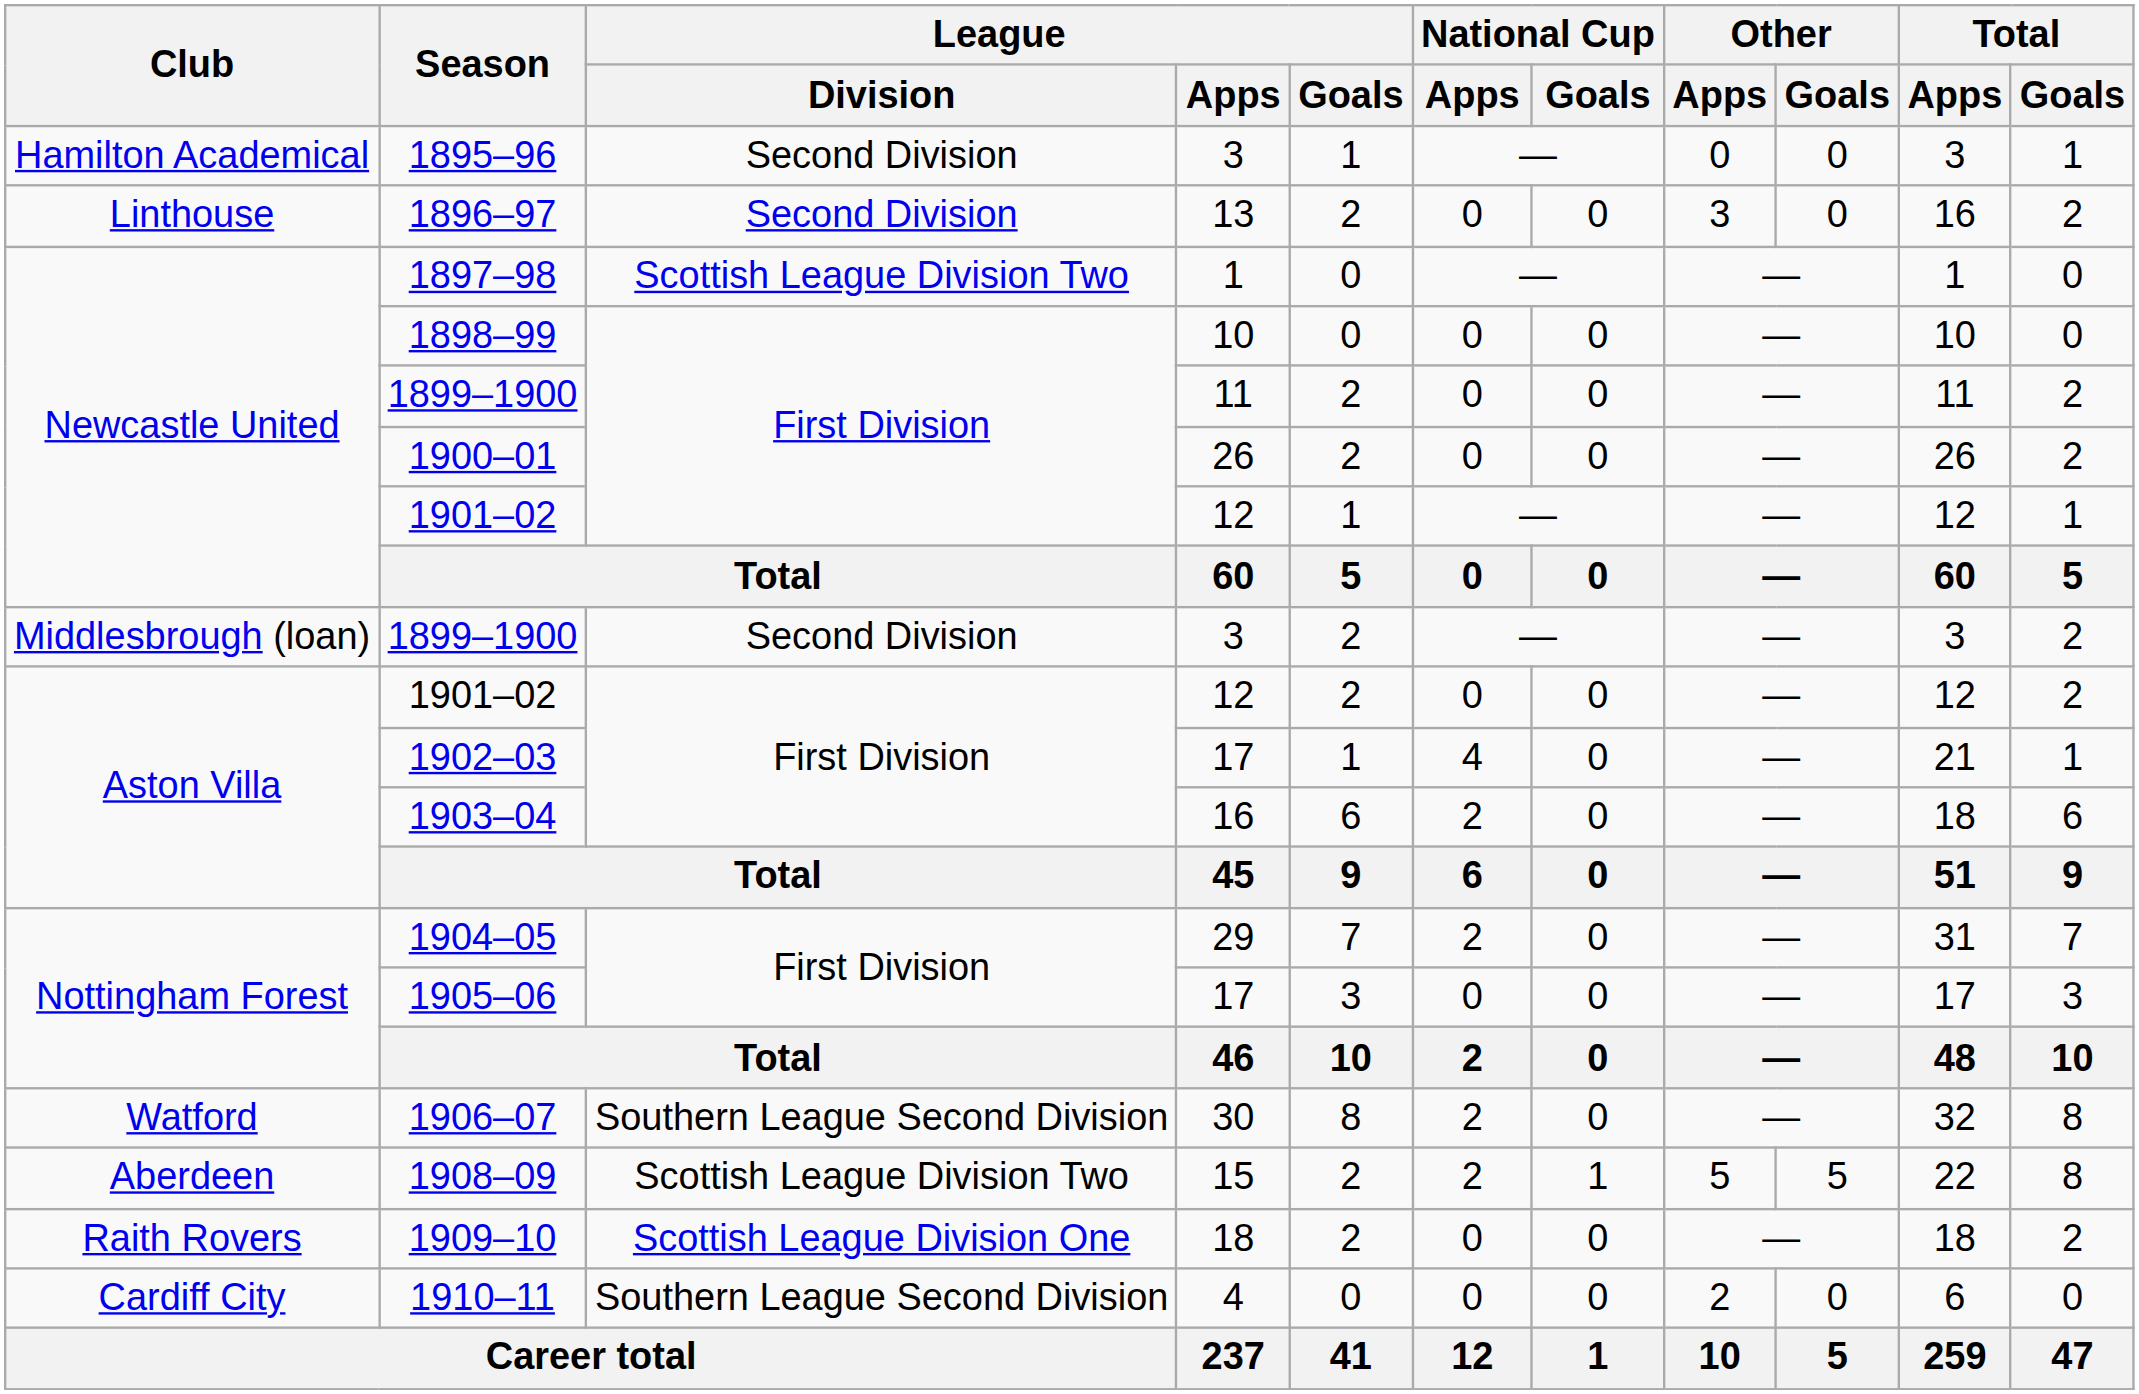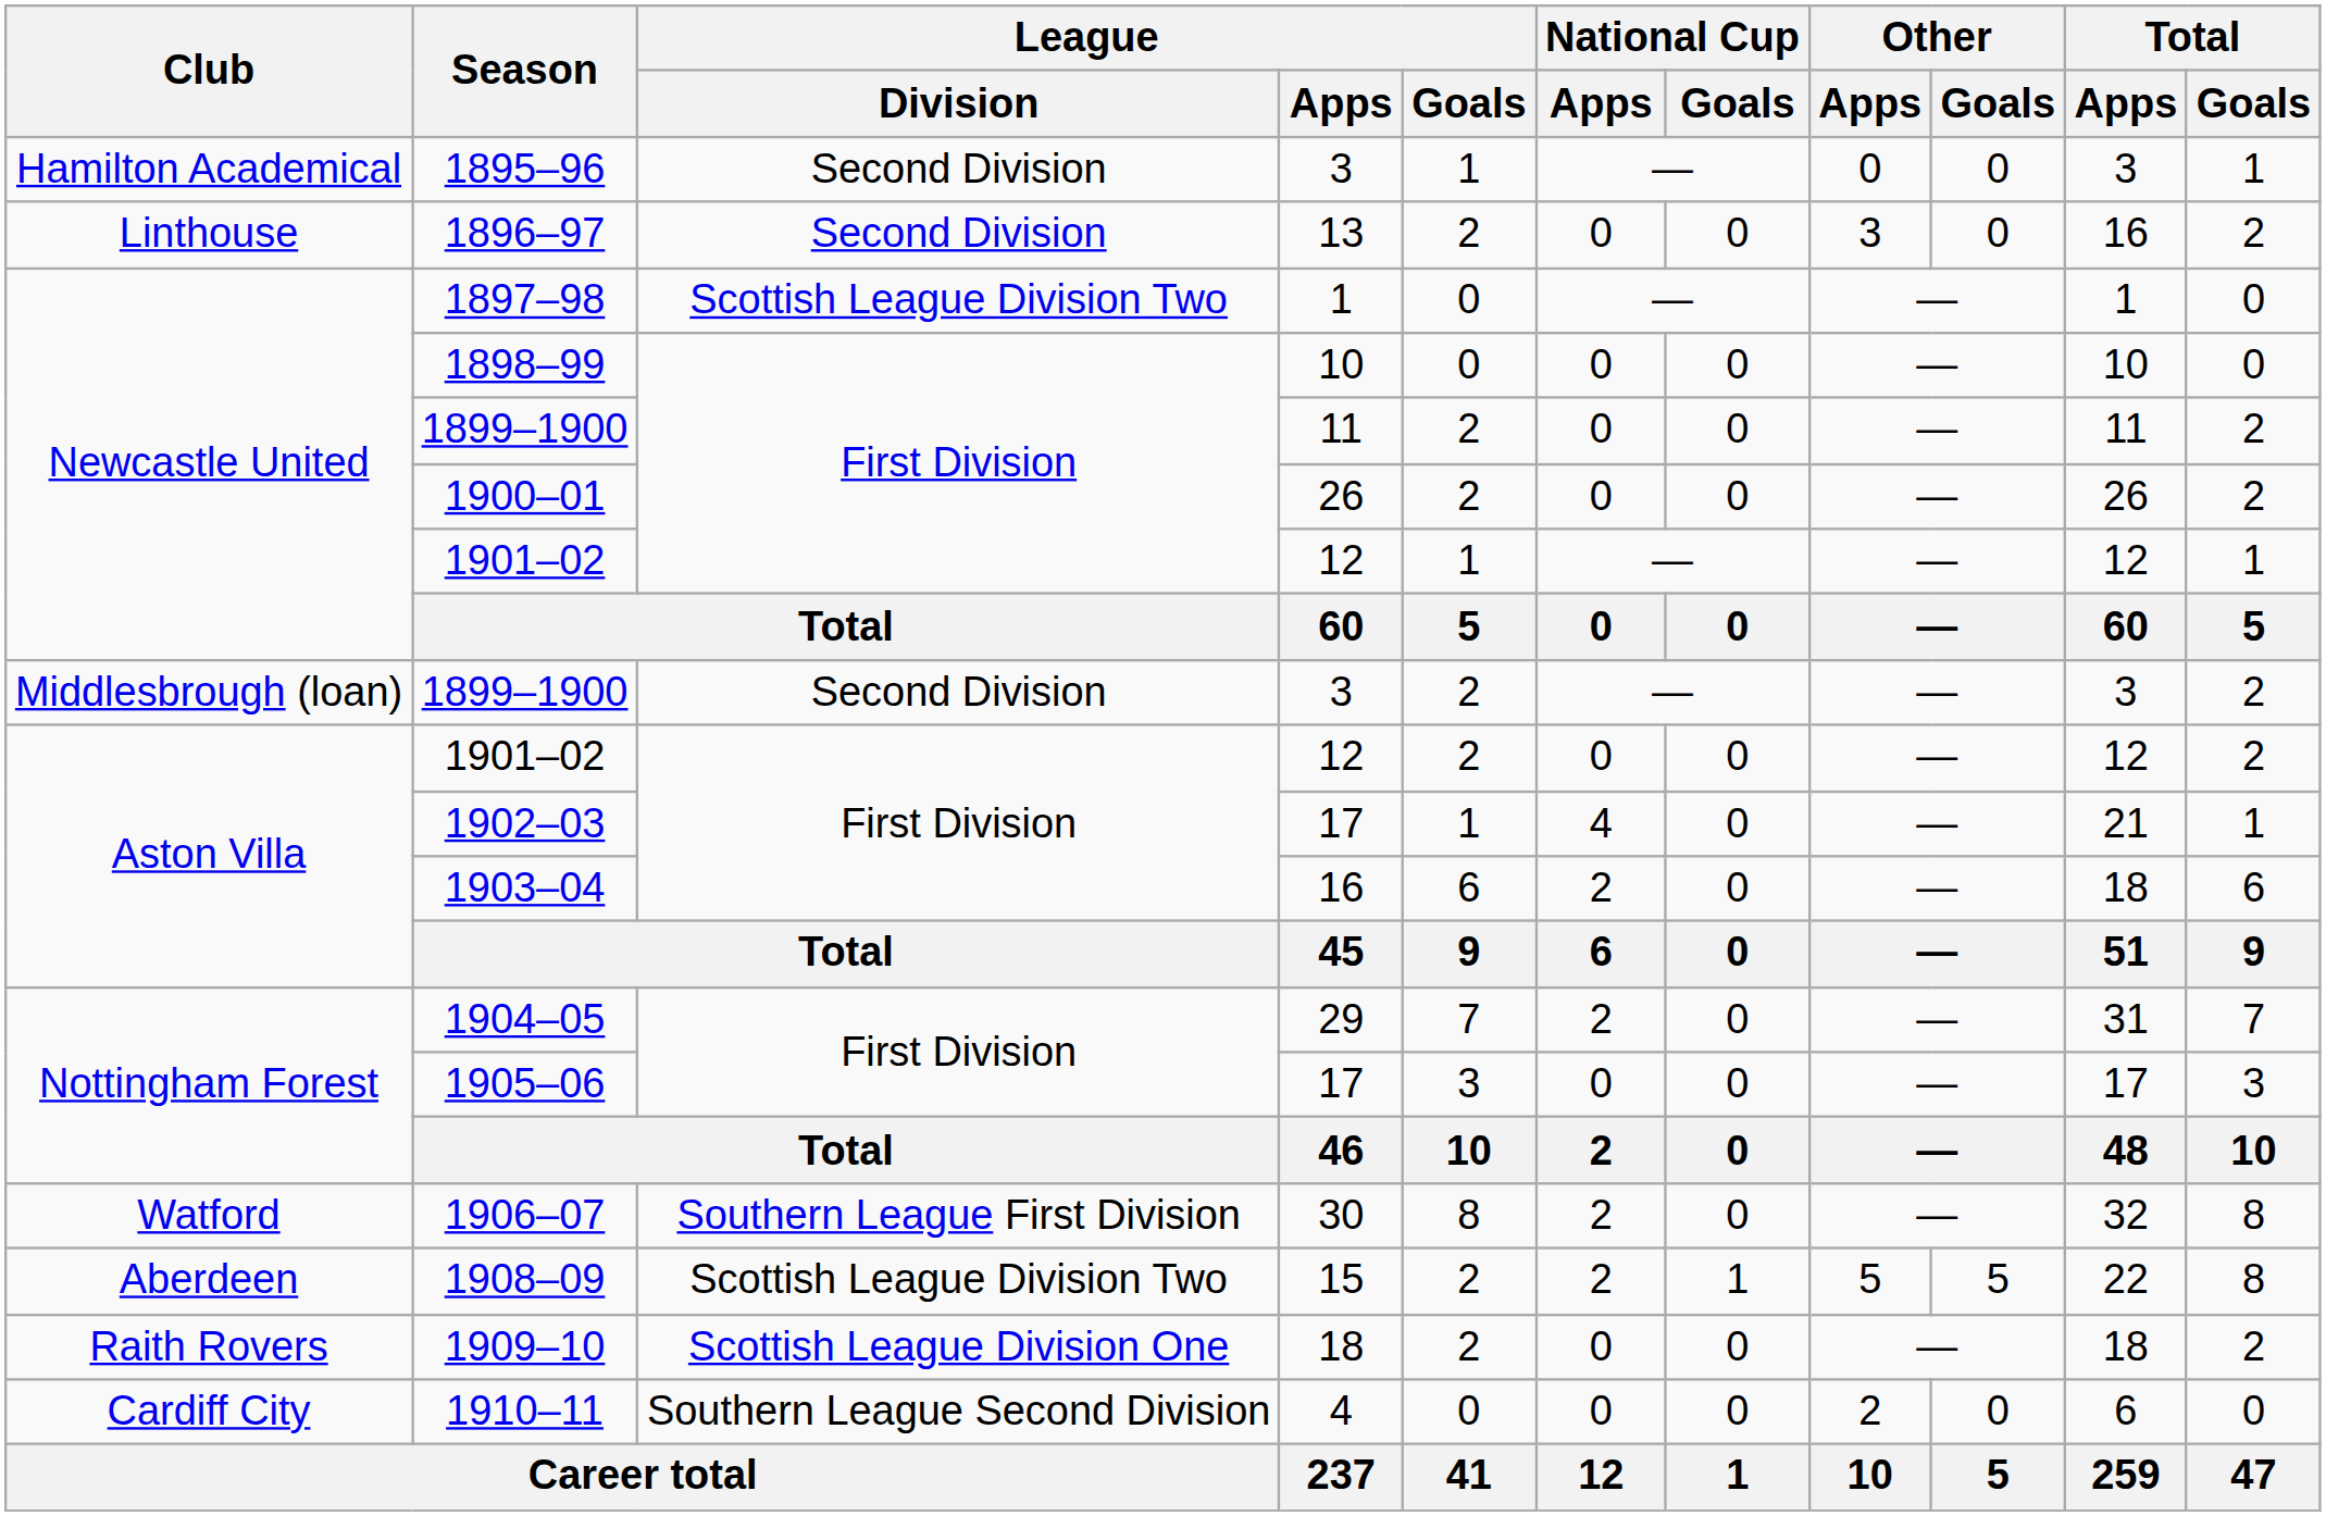1906–07 | League / Division: Southern League Second Division -> Southern League First Division
